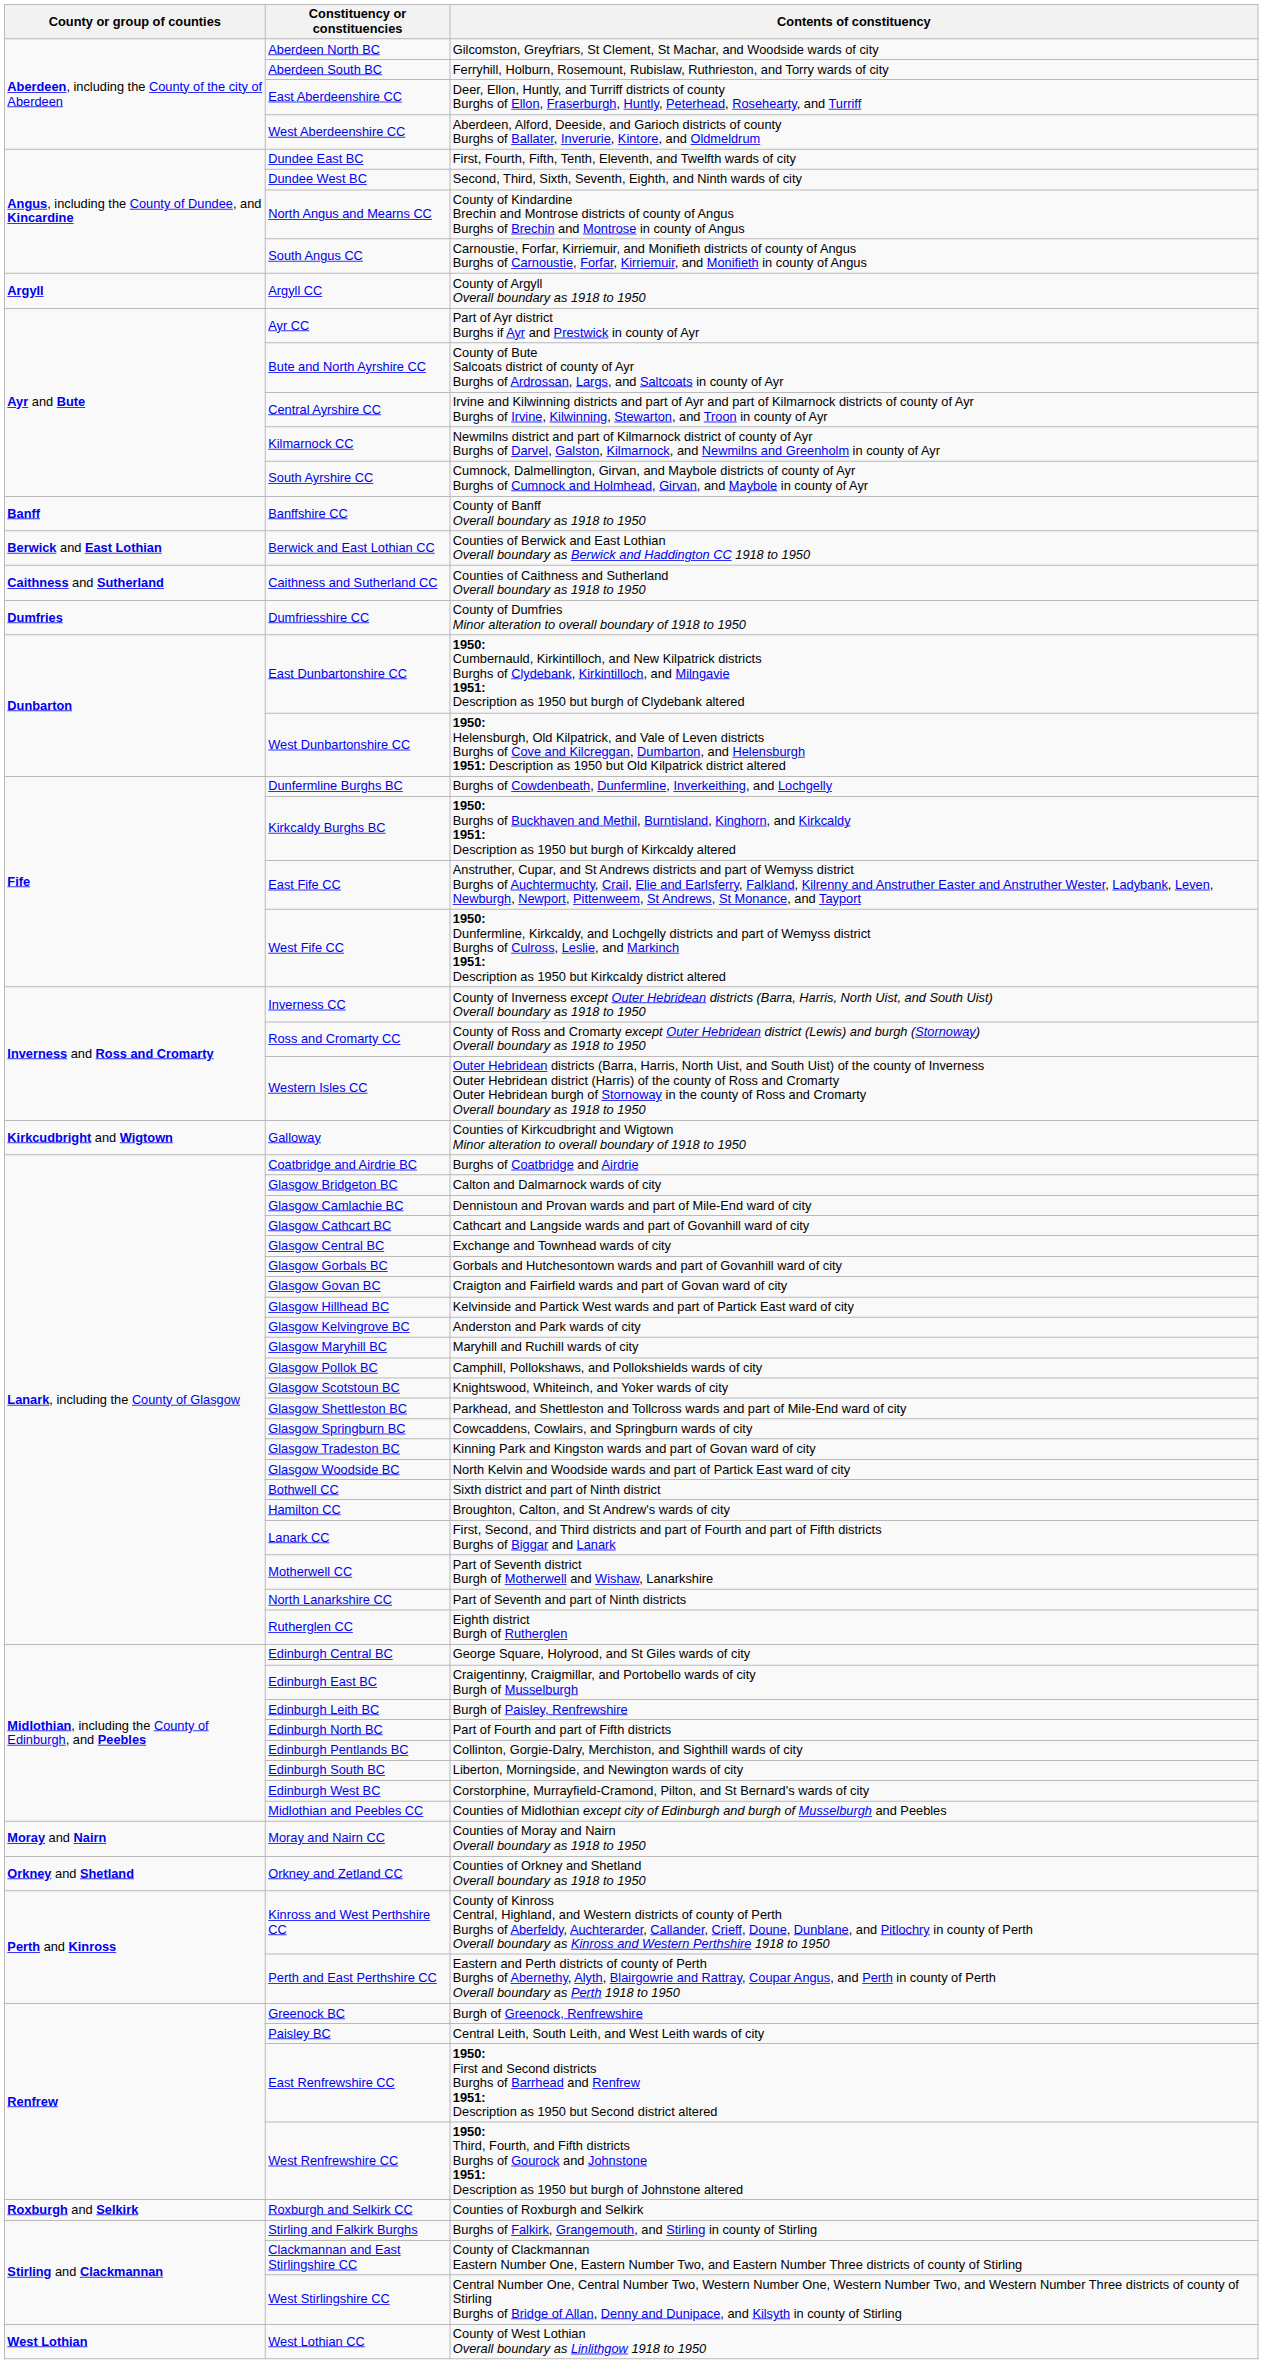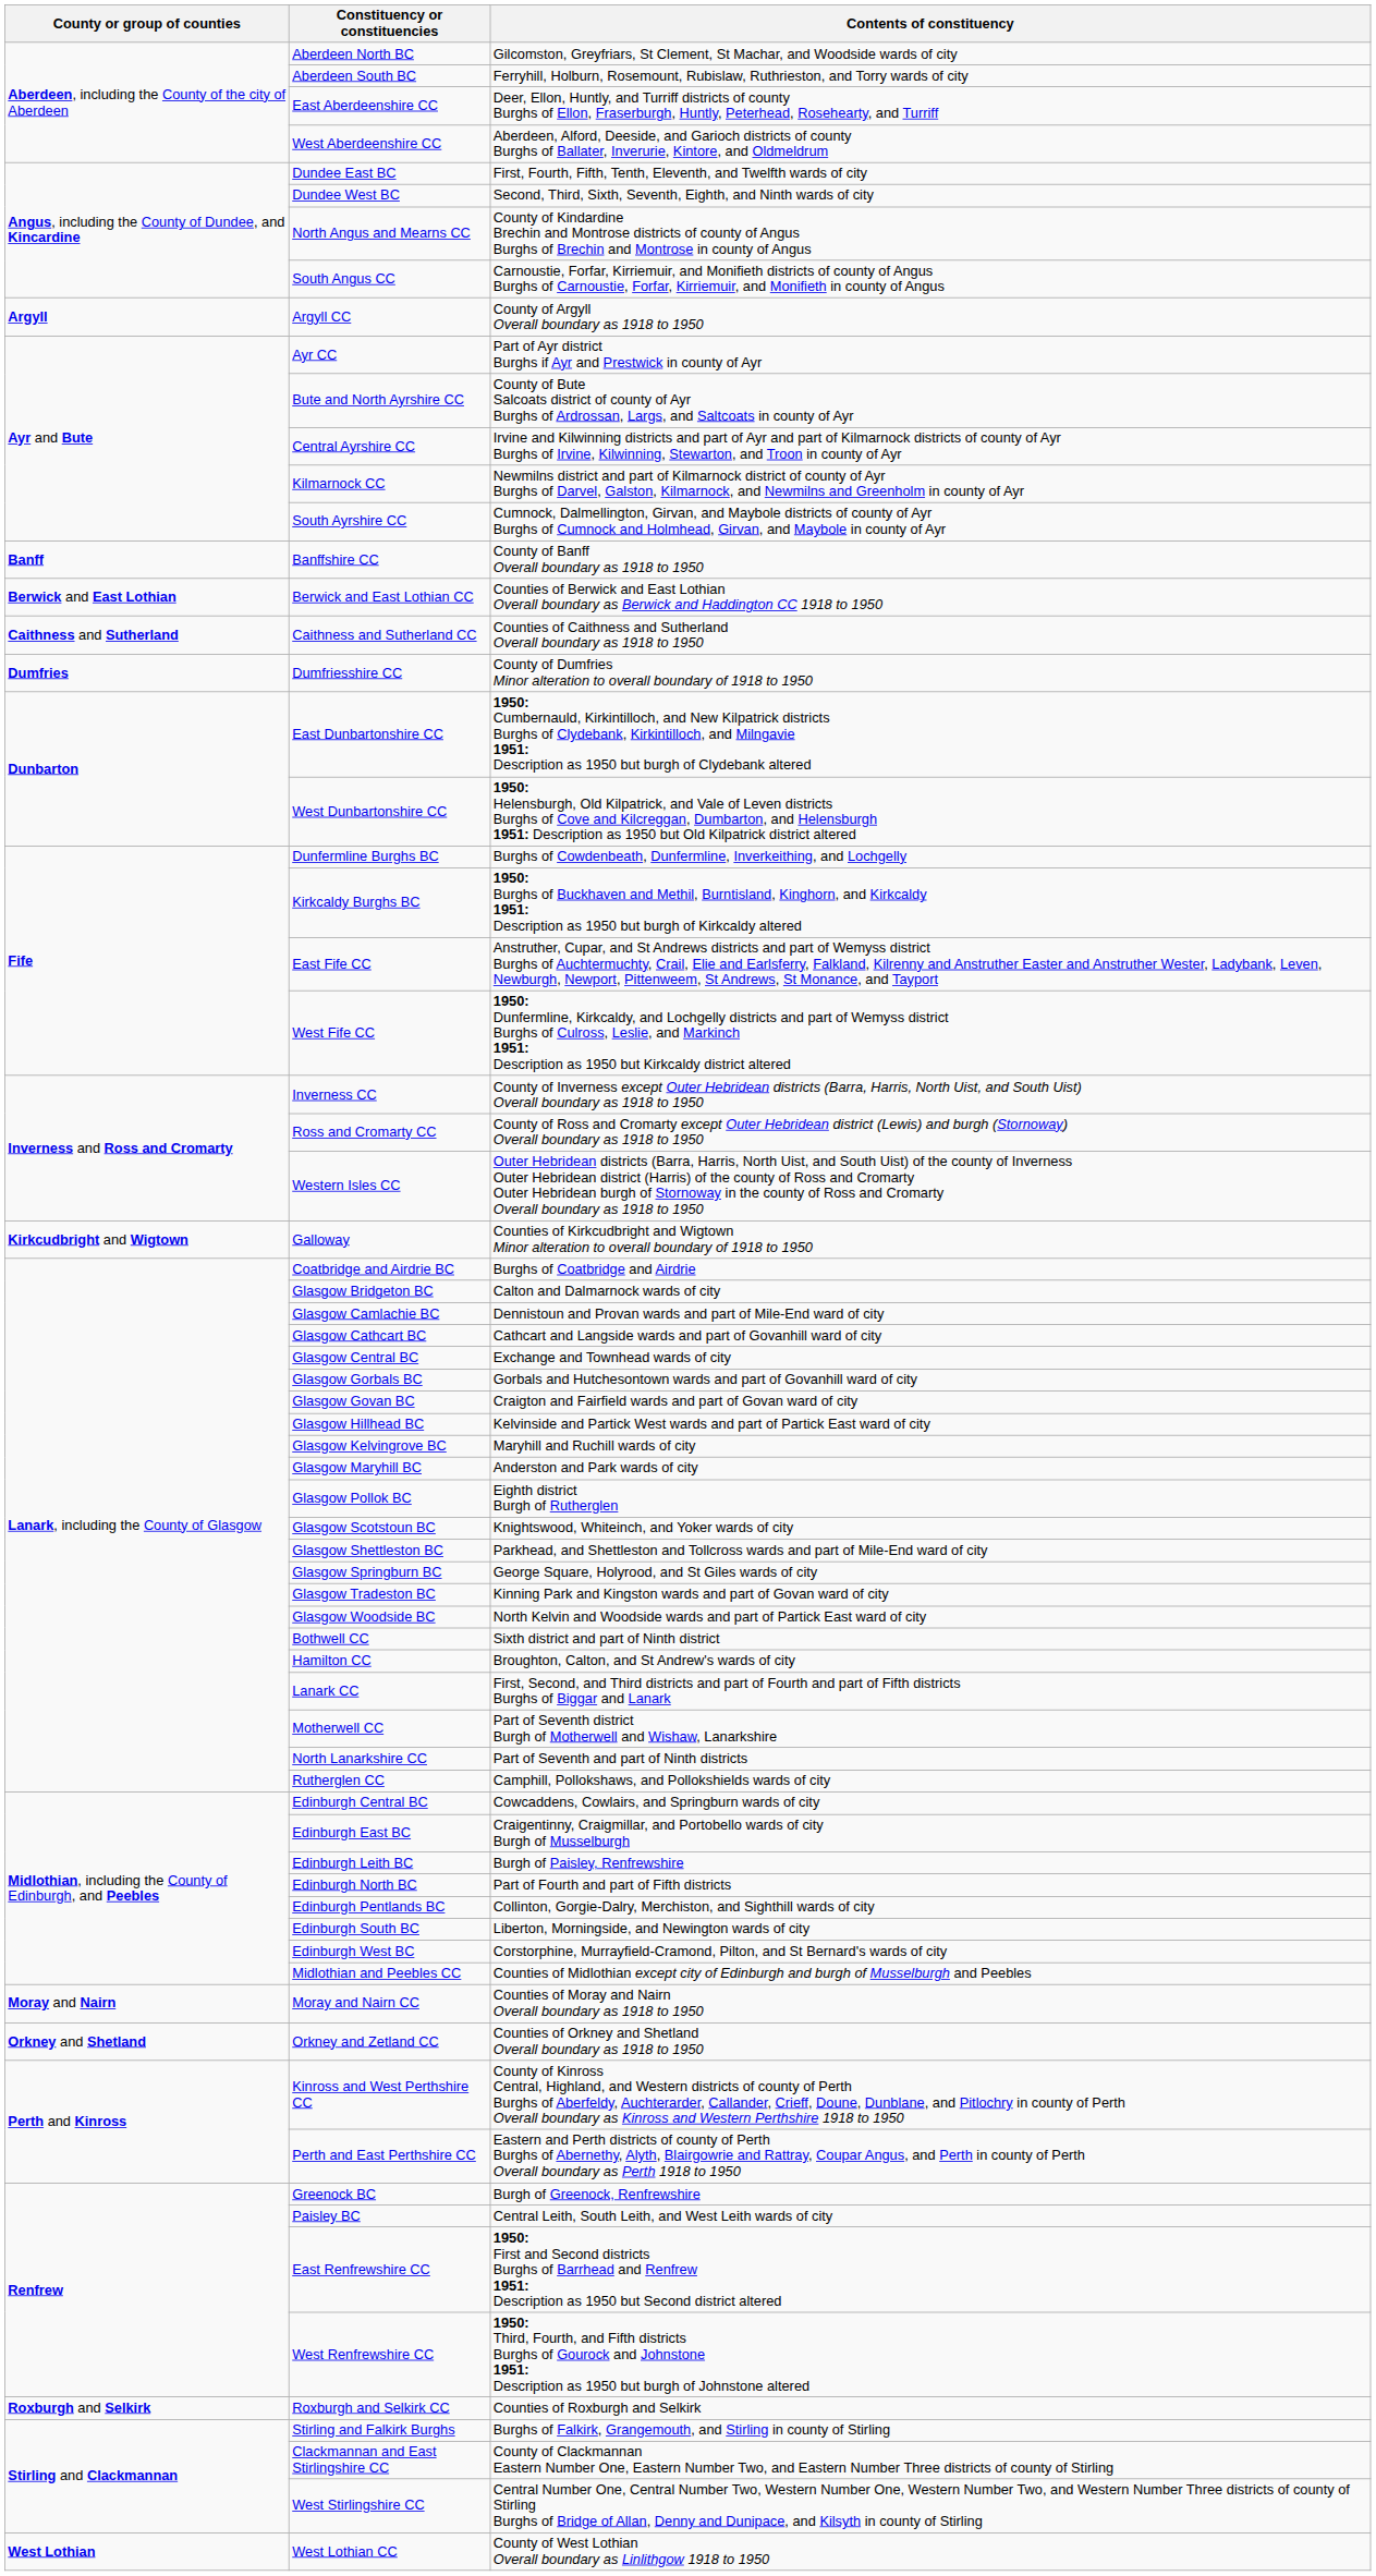Glasgow Kelvingrove BC | Contents of constituency: Anderston and Park wards of city -> Maryhill and Ruchill wards of city
Glasgow Maryhill BC | Contents of constituency: Maryhill and Ruchill wards of city -> Anderston and Park wards of city
Glasgow Pollok BC | Contents of constituency: Camphill, Pollokshaws, and Pollokshields wards of city -> Eighth district Burgh of Rutherglen
Glasgow Springburn BC | Contents of constituency: Cowcaddens, Cowlairs, and Springburn wards of city -> George Square, Holyrood, and St Giles wards of city
Rutherglen CC | Contents of constituency: Eighth district Burgh of Rutherglen -> Camphill, Pollokshaws, and Pollokshields wards of city
Edinburgh Central BC | Contents of constituency: George Square, Holyrood, and St Giles wards of city -> Cowcaddens, Cowlairs, and Springburn wards of city
